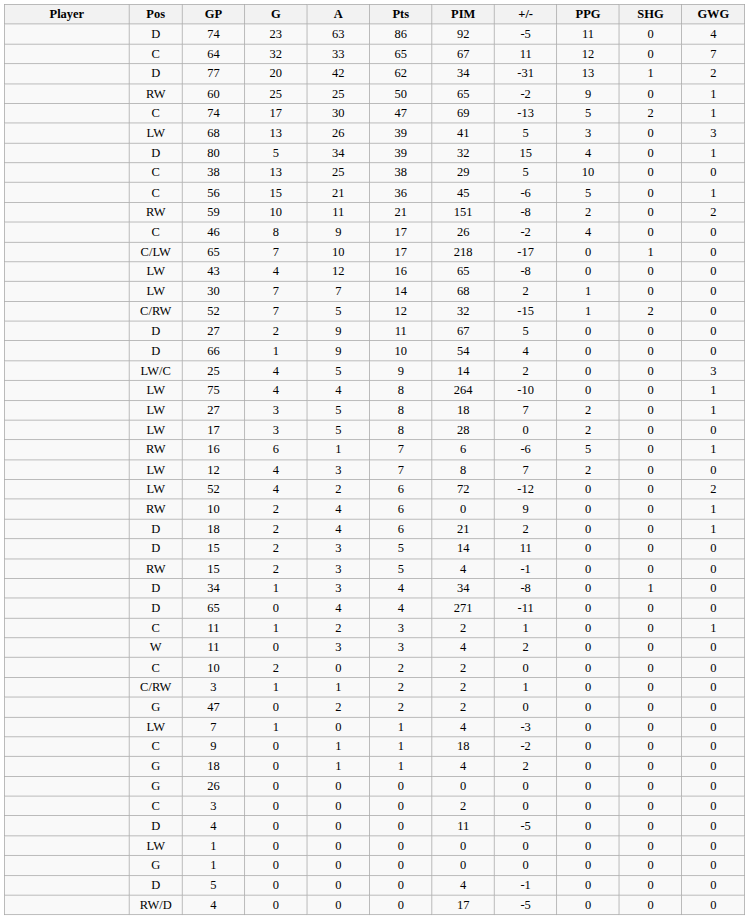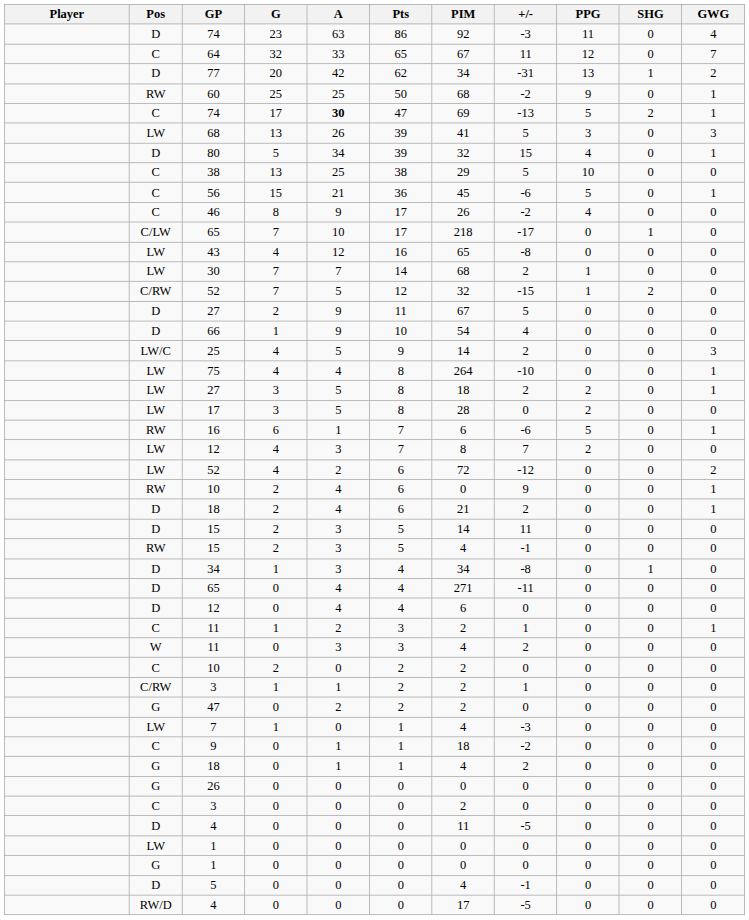D / 74 | +/-: -5 -> -3
60 | PIM: 65 -> 68
C / 74 | A: normal -> bold
- row: RW | 59 | 10 | 11 | 21 | 151 | -8 | 2 | 0 | 2
LW / 27 | +/-: 7 -> 2
+ row: D | 12 | 0 | 4 | 4 | 6 | 0 | 0 | 0 | 0
